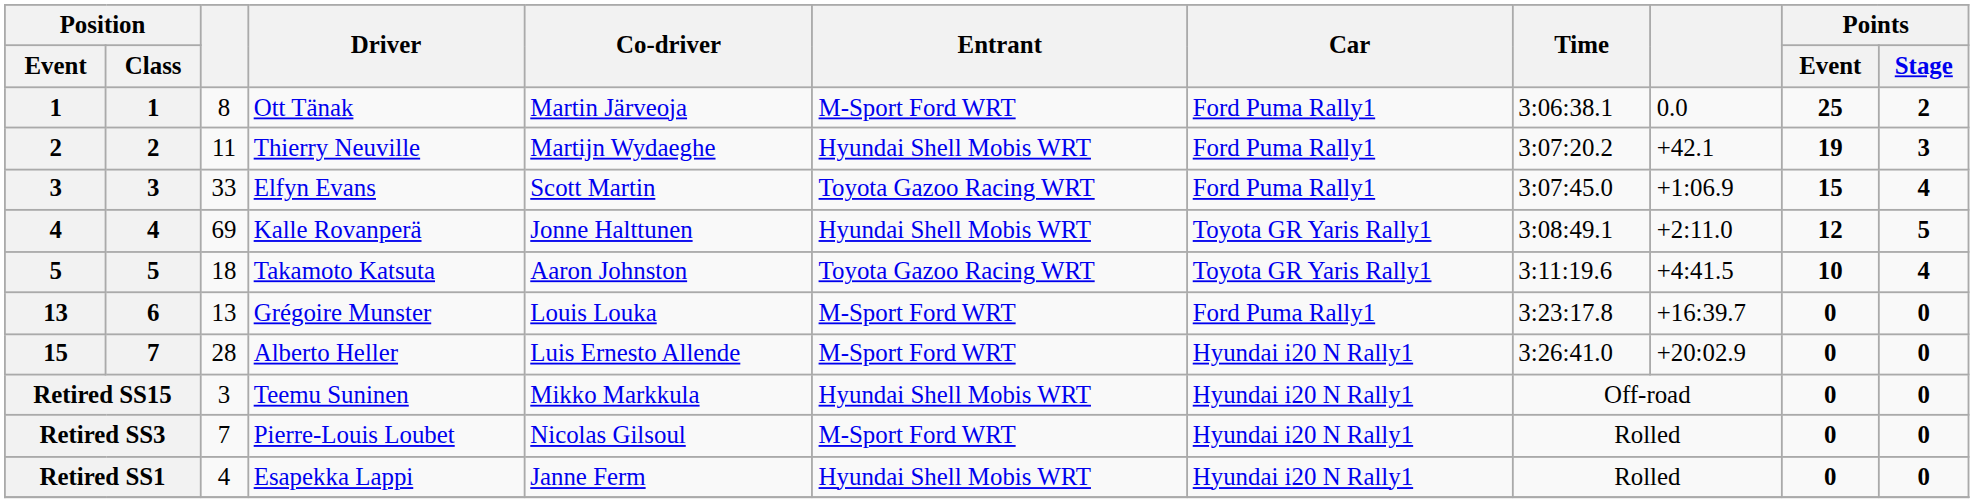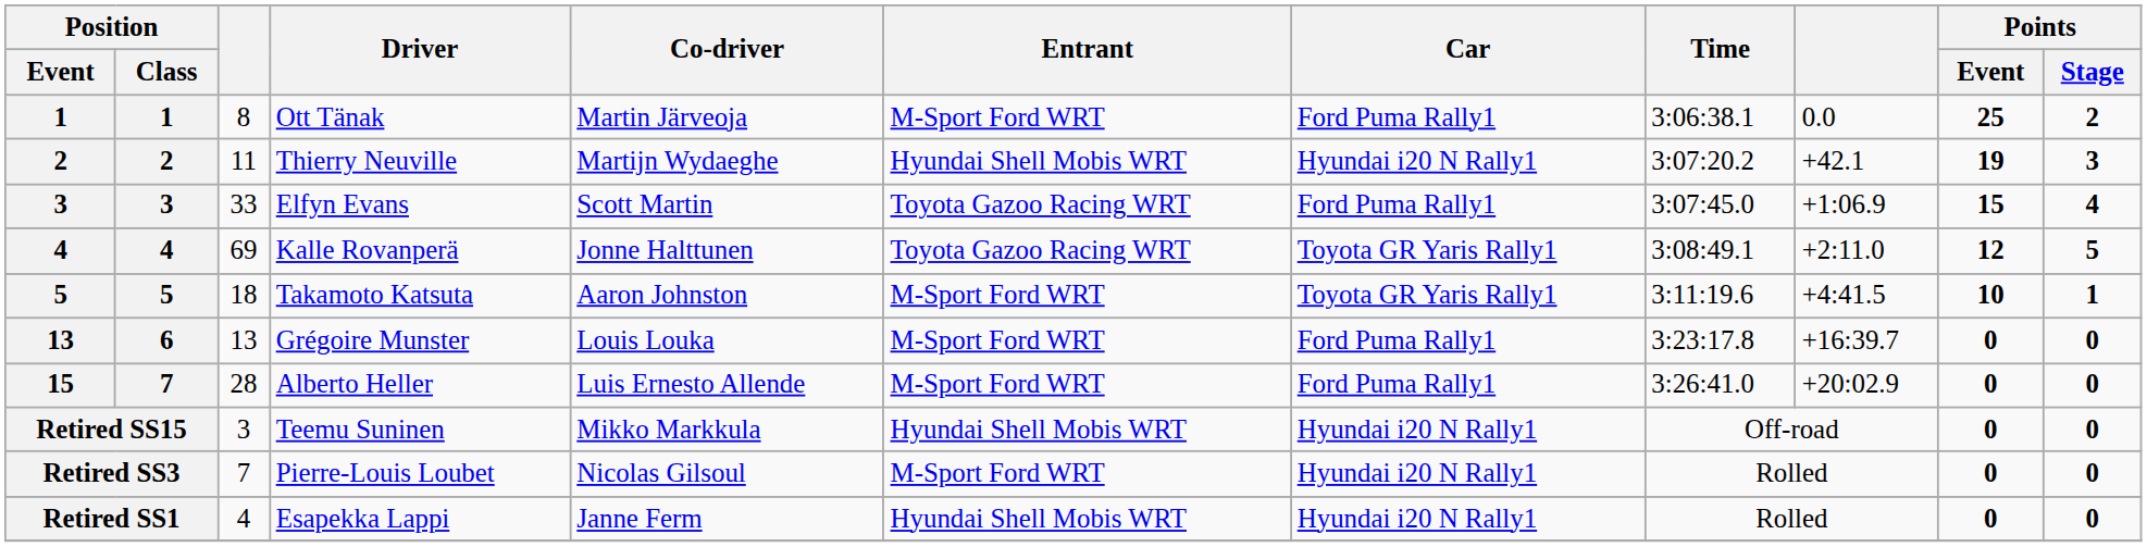Thierry Neuville | Car: Ford Puma Rally1 -> Hyundai i20 N Rally1
Kalle Rovanperä | Entrant: Hyundai Shell Mobis WRT -> Toyota Gazoo Racing WRT
Takamoto Katsuta | Entrant: Toyota Gazoo Racing WRT -> M-Sport Ford WRT
Takamoto Katsuta | Points / Stage: 4 -> 1
Alberto Heller | Car: Hyundai i20 N Rally1 -> Ford Puma Rally1
